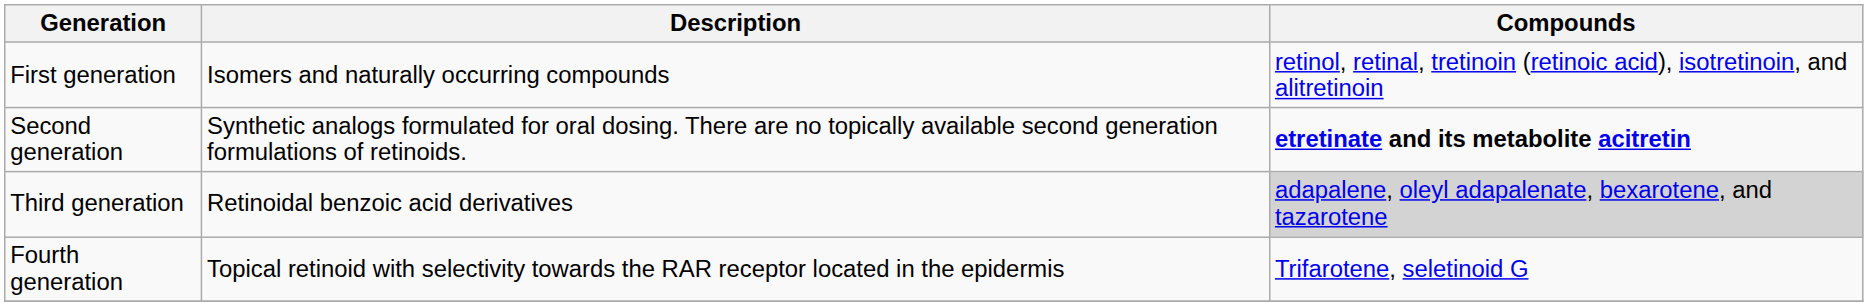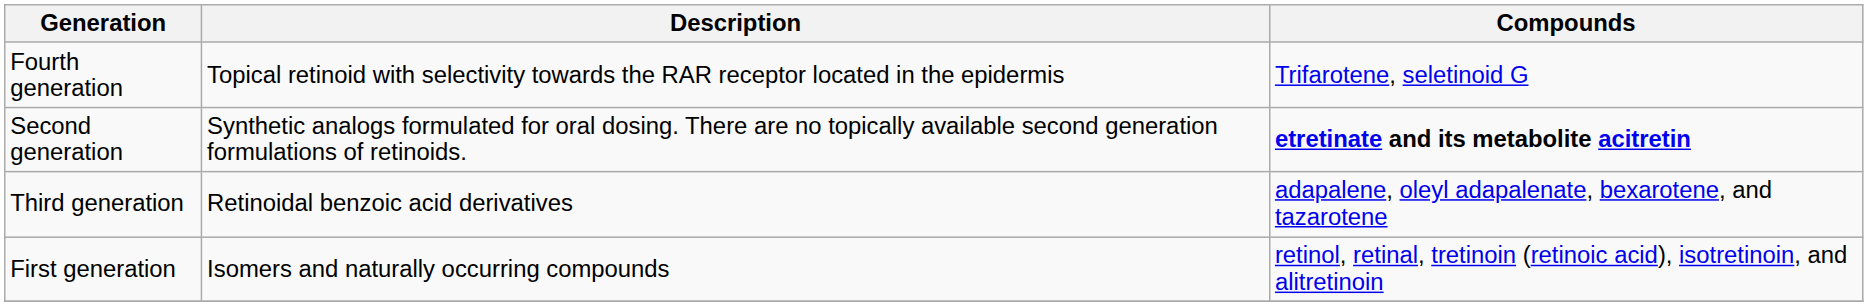rows swapped: First generation <-> Fourth generation
Third generation | Compounds: lightgrey background -> no background
